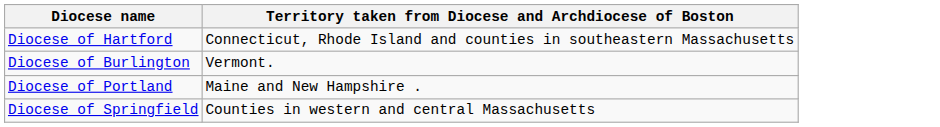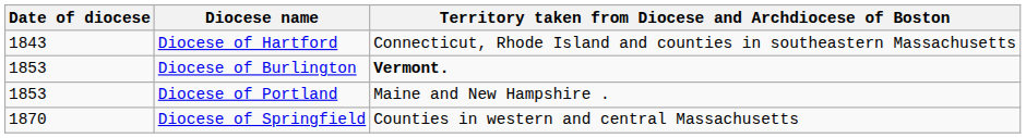+ column: Date of diocese | 1843 | 1853 | 1853 | 1870
Diocese of Burlington | Territory taken from Diocese and Archdiocese of Boston: normal -> bold
